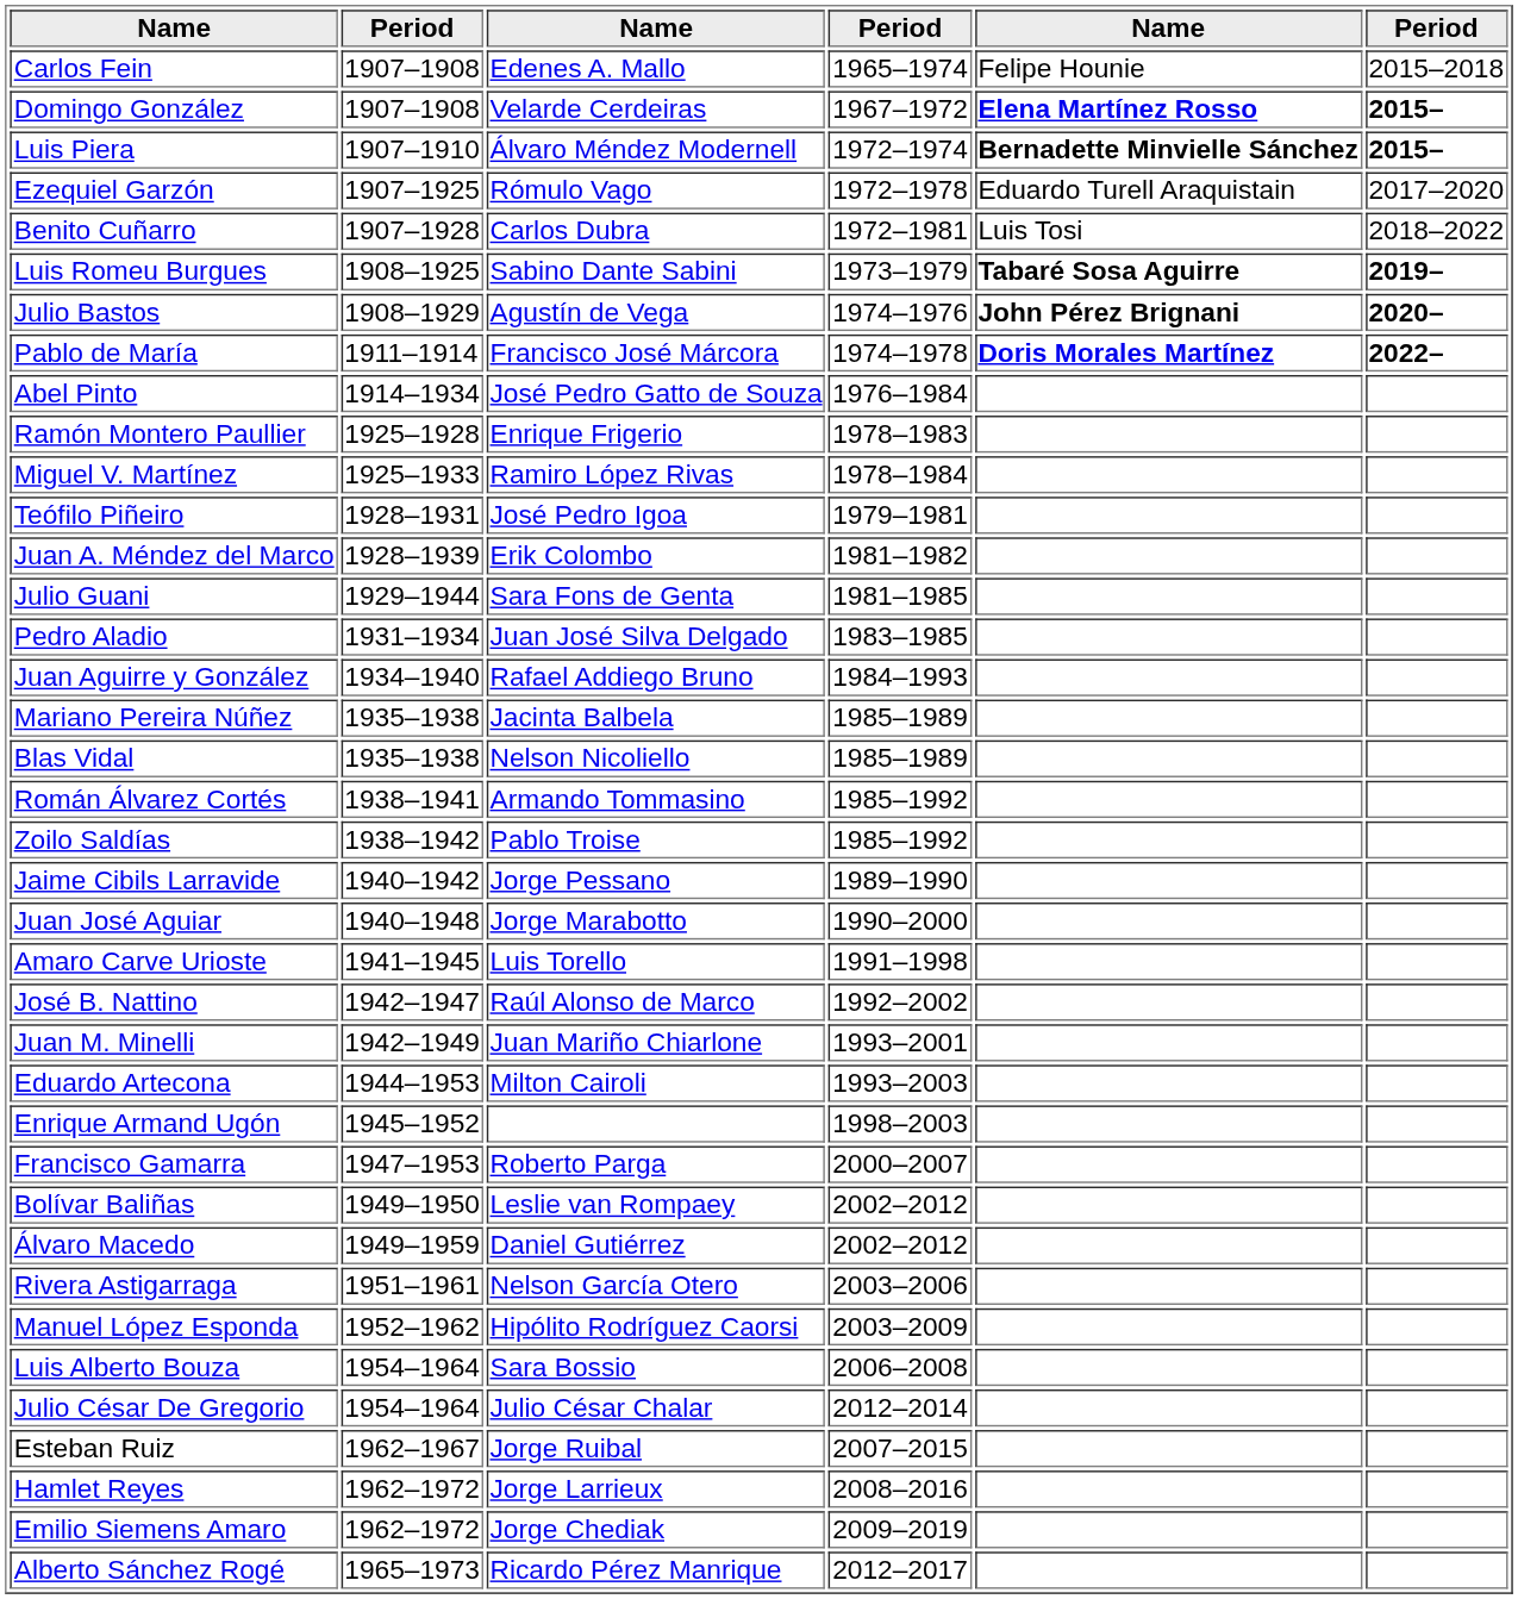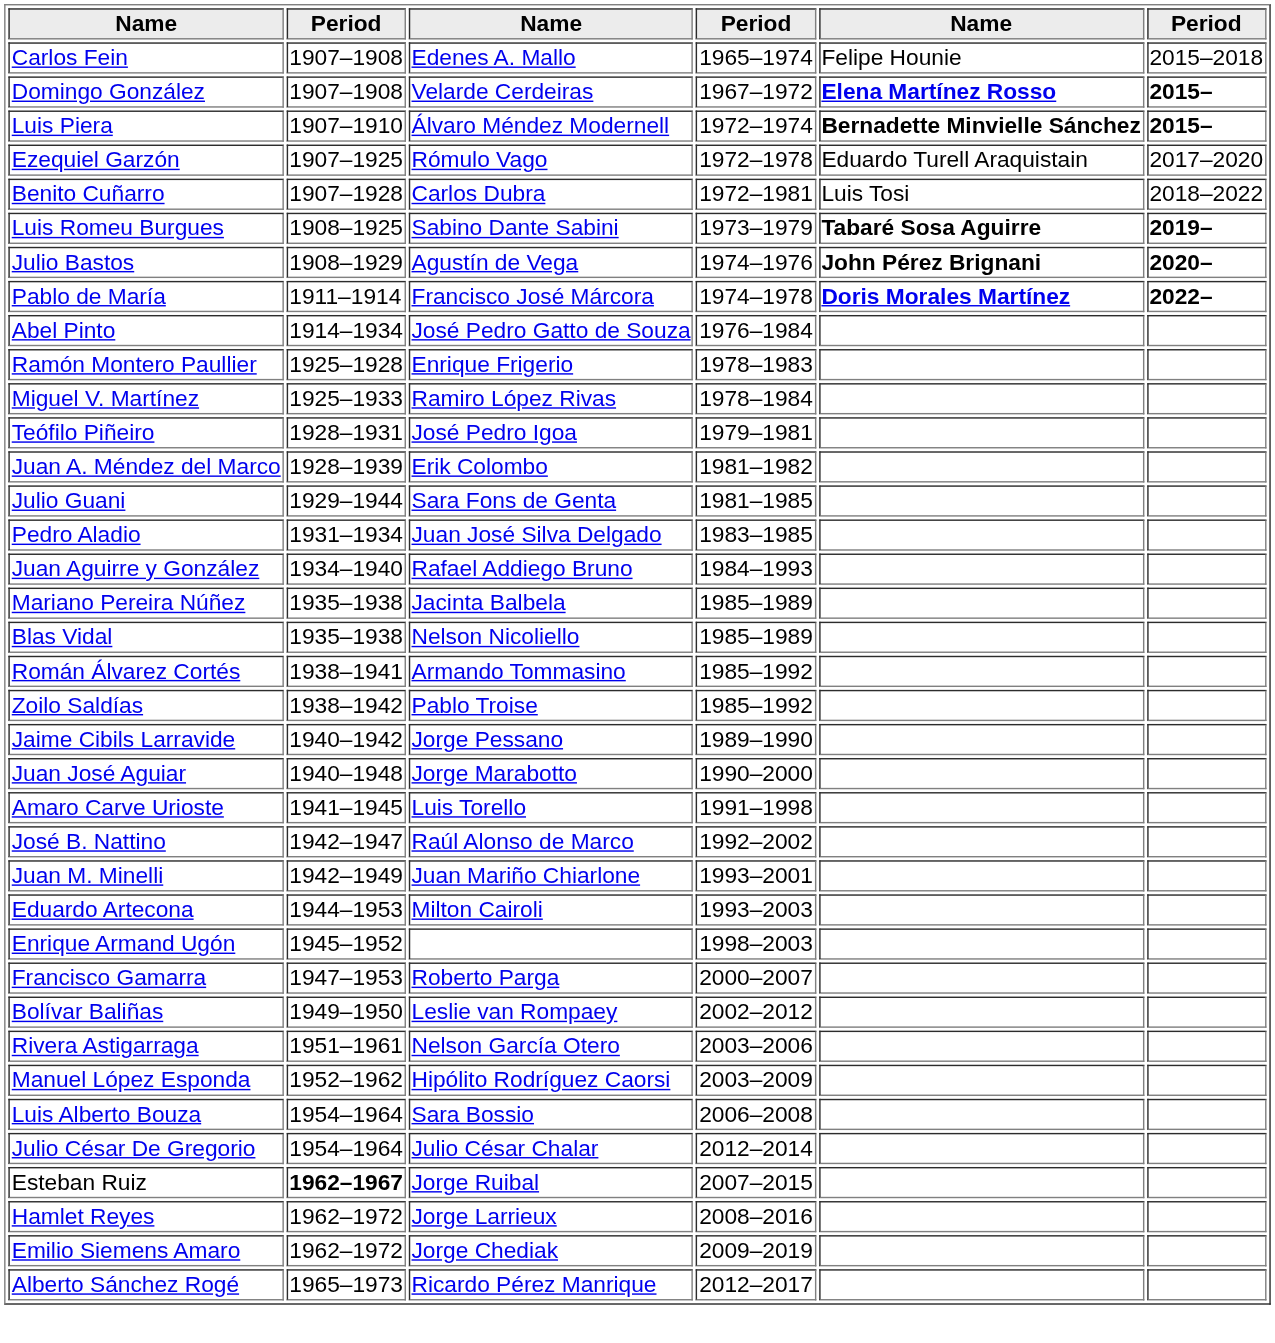- row: Álvaro Macedo | 1949–1959 | Daniel Gutiérrez | 2002–2012
Esteban Ruiz | column 2: normal -> bold
